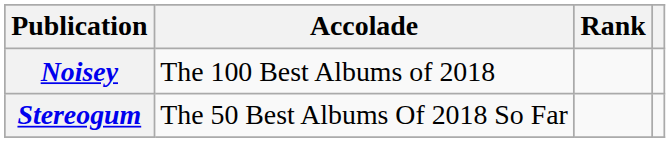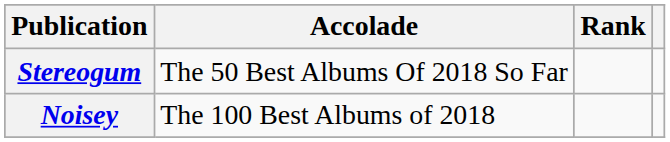rows swapped: Noisey <-> Stereogum
